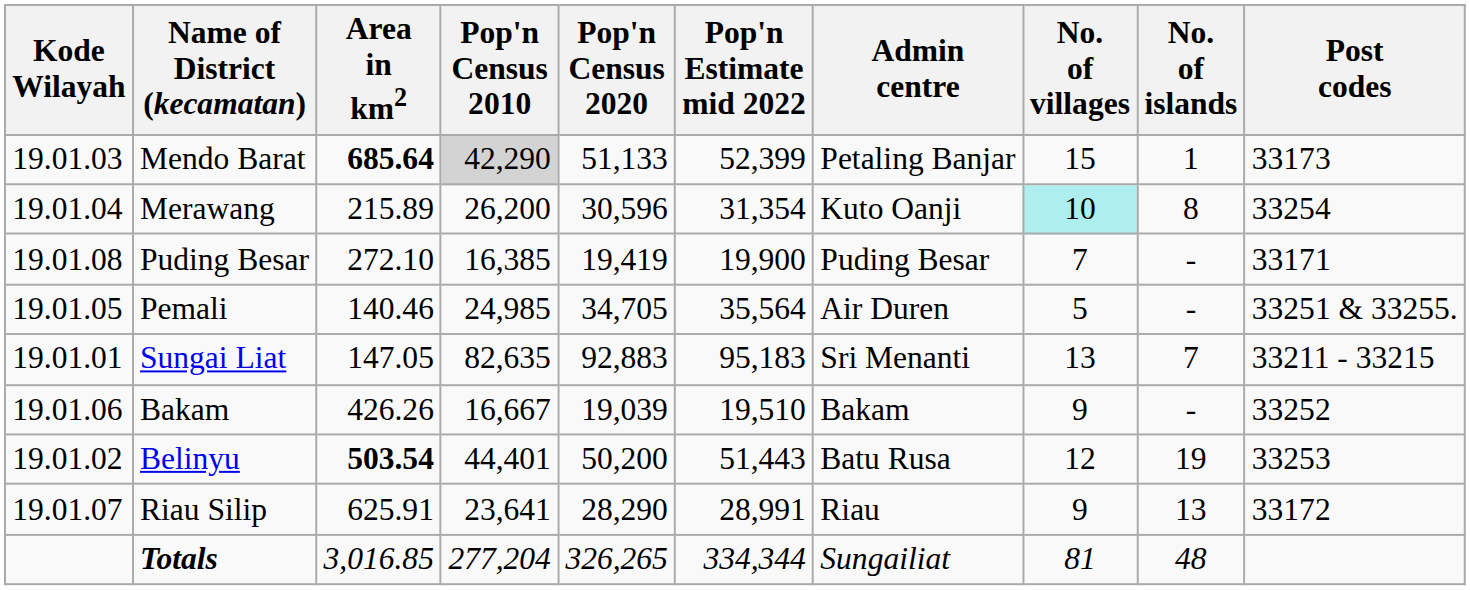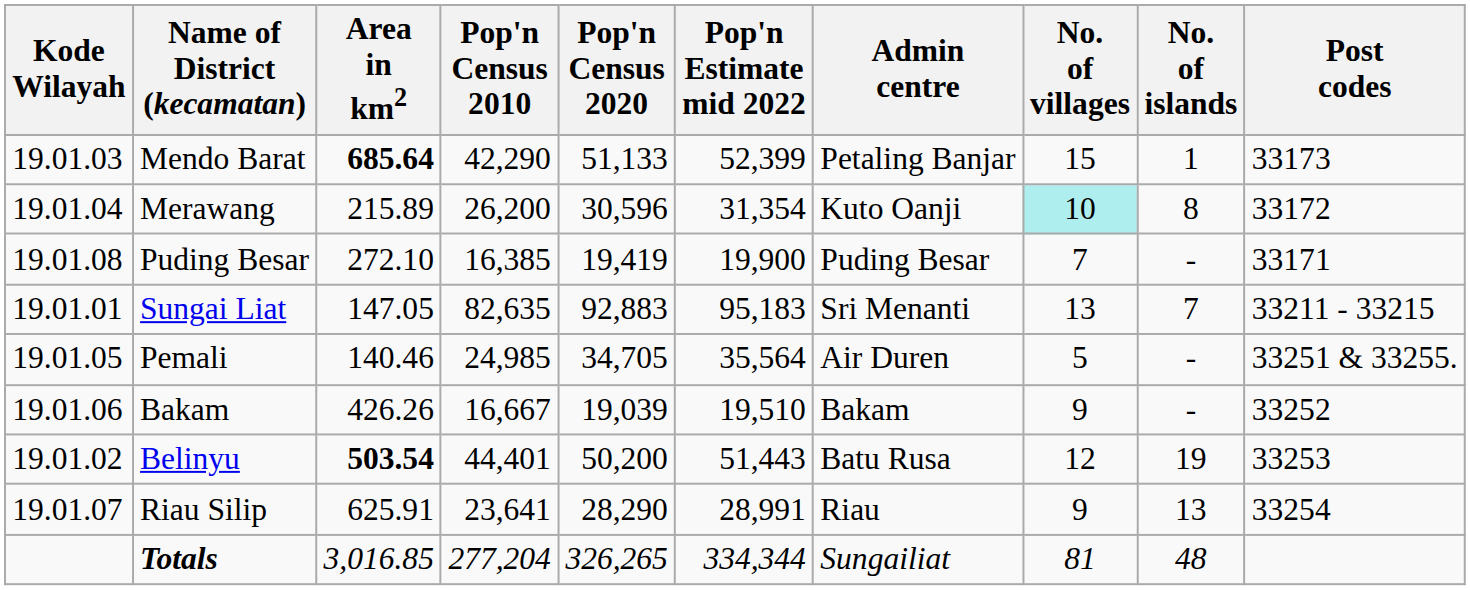Mendo Barat | Pop'n Census 2010: lightgrey background -> no background
Merawang | Post codes: 33254 -> 33172
rows swapped: Sungai Liat <-> Pemali
Riau Silip | Post codes: 33172 -> 33254
